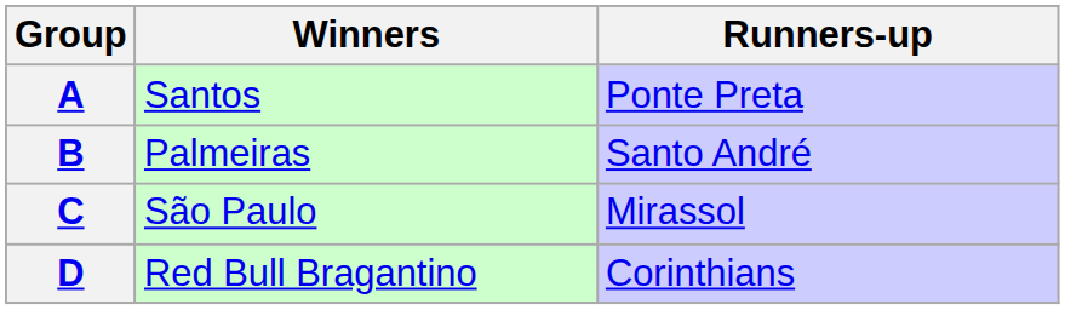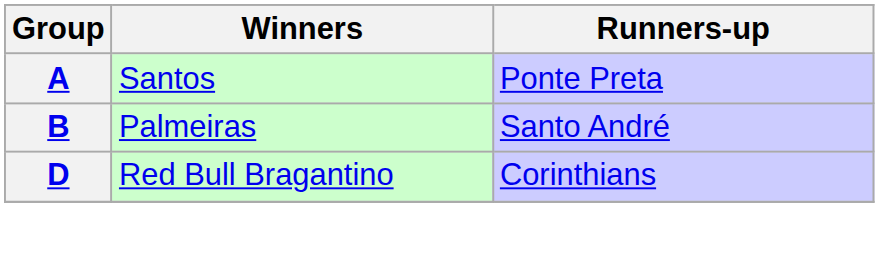- row: C | São Paulo | Mirassol
